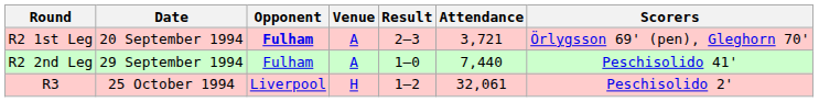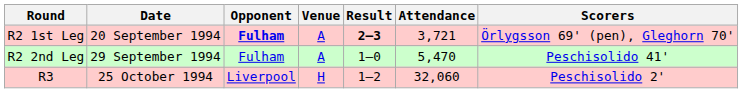R2 1st Leg | Result: normal -> bold
R2 2nd Leg | Attendance: 7,440 -> 5,470
R3 | Attendance: 32,061 -> 32,060
